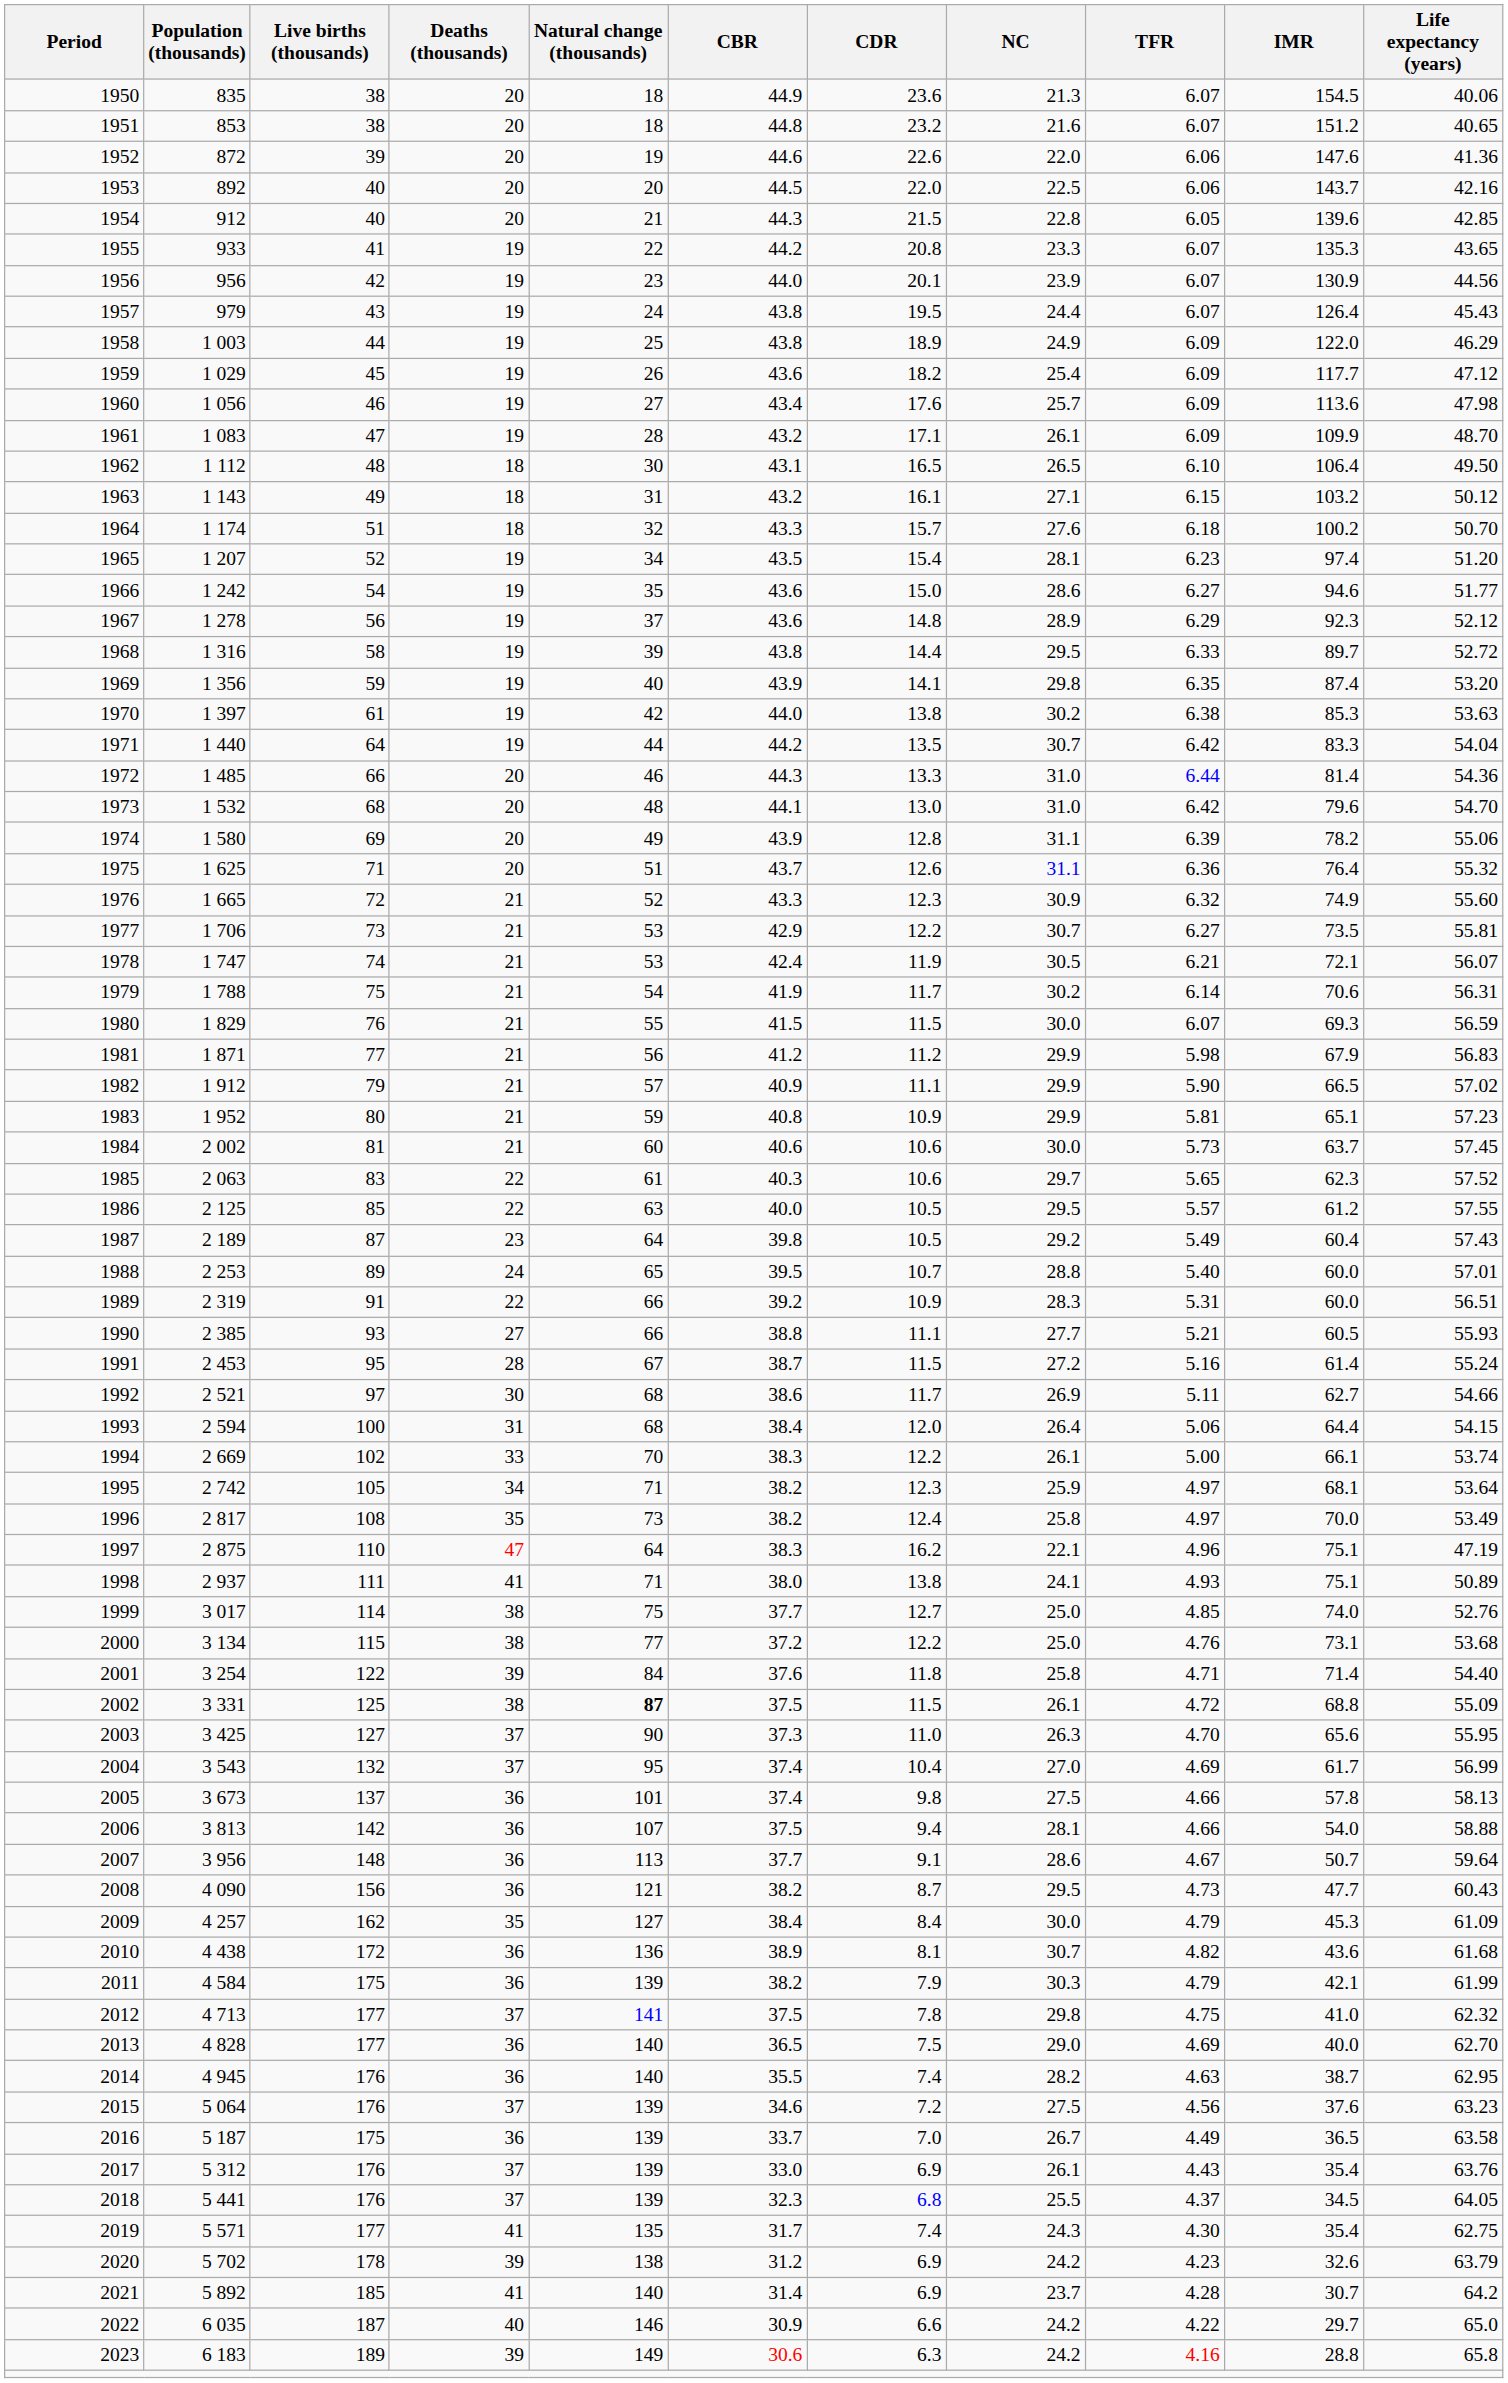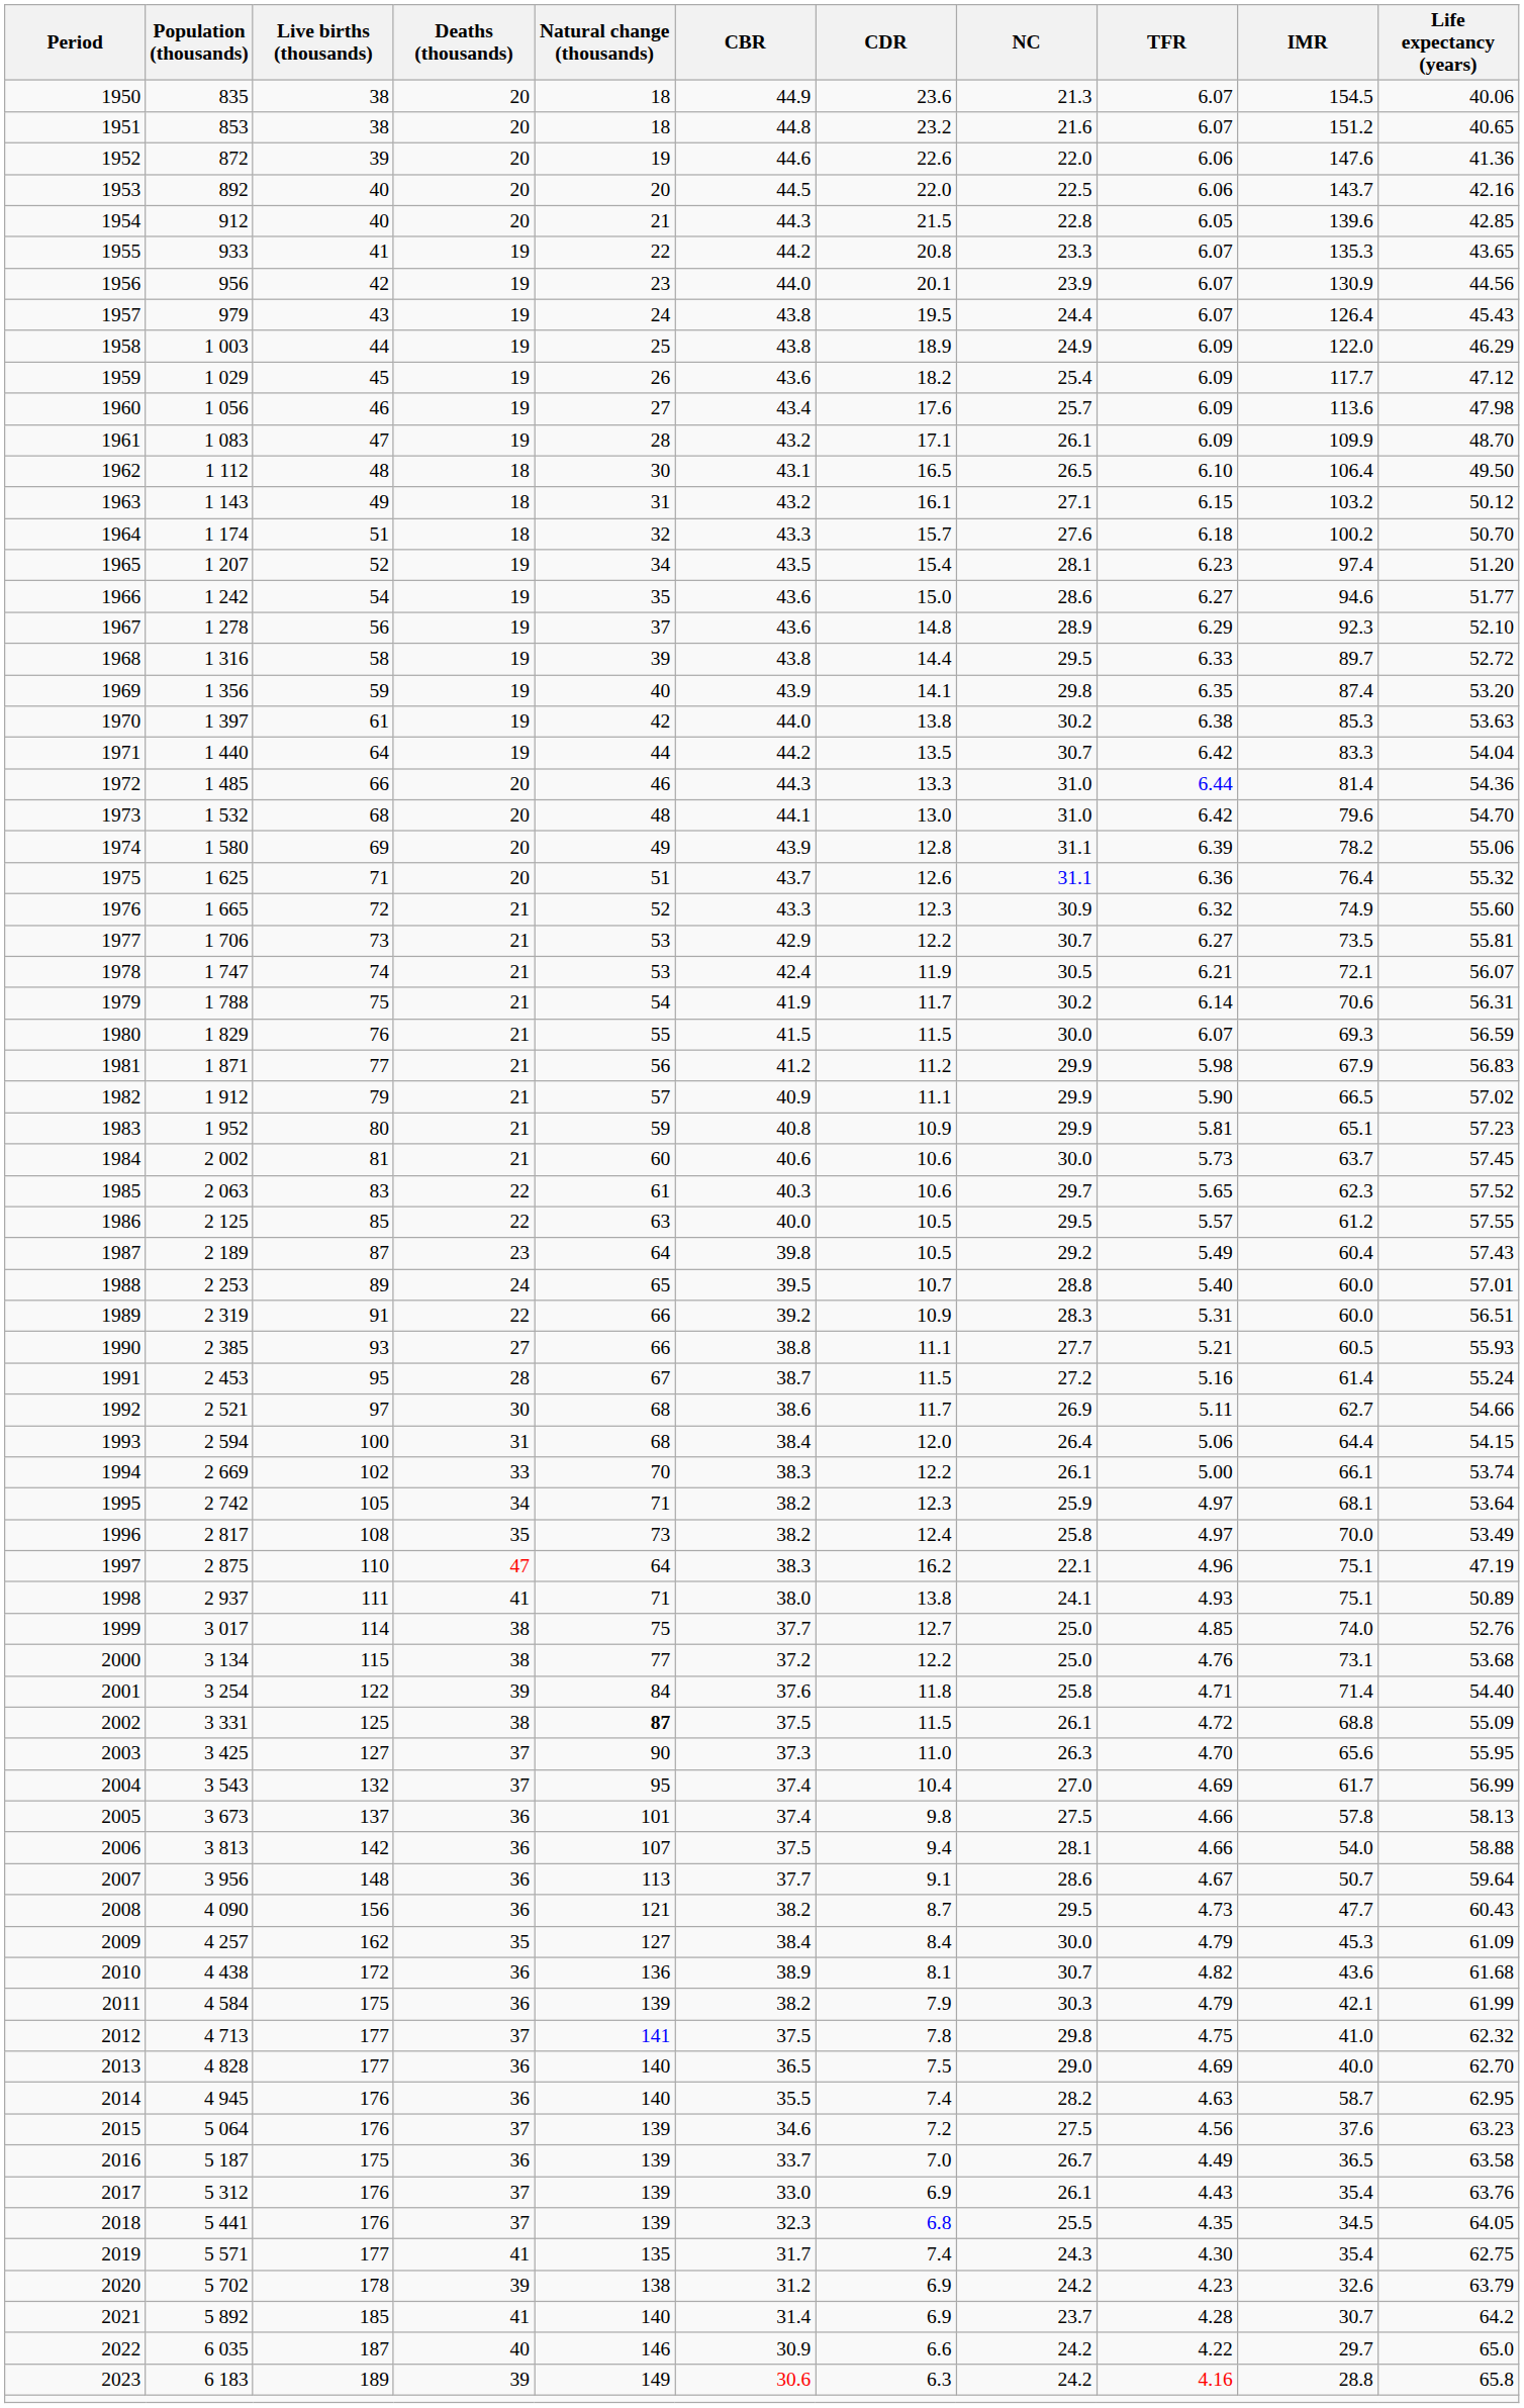1967 | Life expectancy (years): 52.12 -> 52.10
2014 | IMR: 38.7 -> 58.7
2018 | TFR: 4.37 -> 4.35
